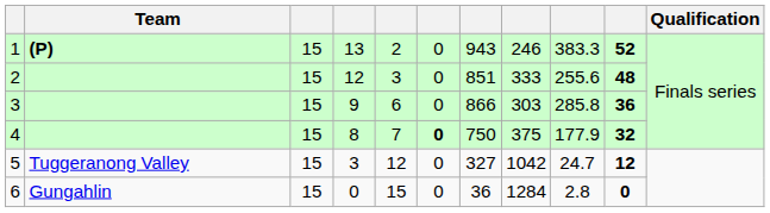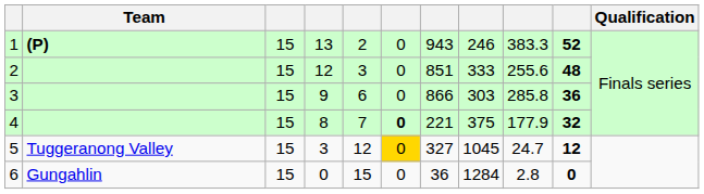4 | column 7: 750 -> 221
5 | column 6: no background -> gold background
5 | column 8: 1042 -> 1045
